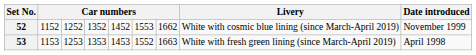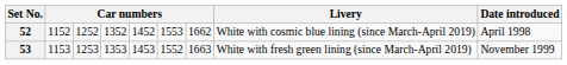52 | Date introduced: November 1999 -> April 1998
53 | Date introduced: April 1998 -> November 1999
